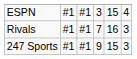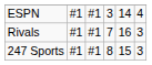ESPN | column 5: 15 -> 14
247 Sports | column 4: 9 -> 8
